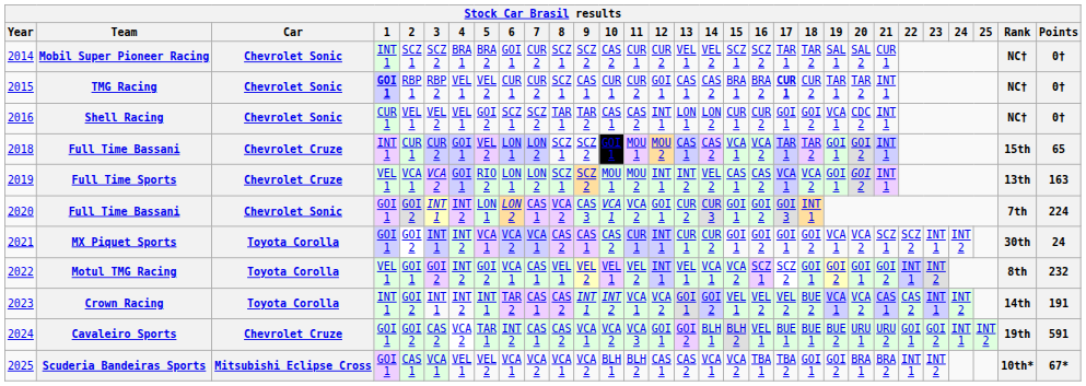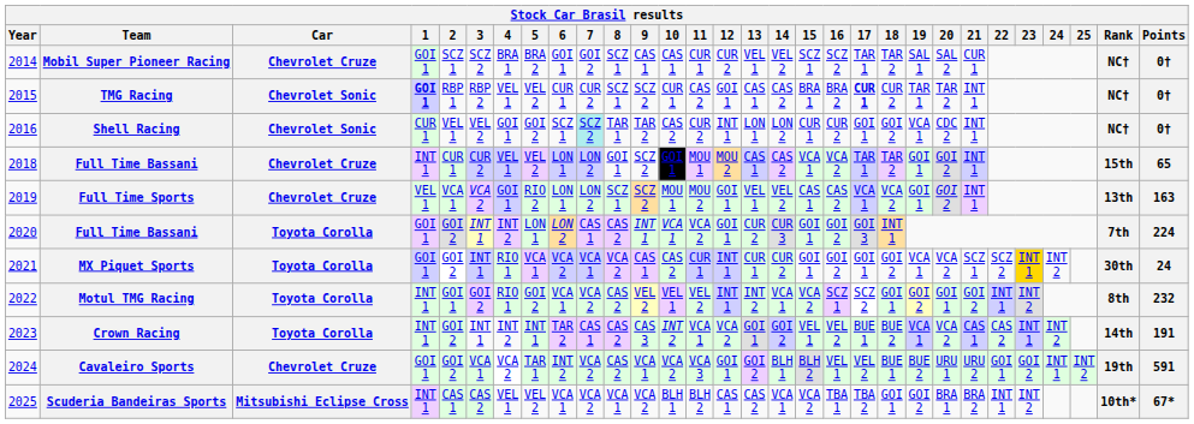Mobil Super Pioneer Racing | Car: Chevrolet Sonic -> Chevrolet Cruze
Mobil Super Pioneer Racing | 1: INT 1 -> GOI 1
Mobil Super Pioneer Racing | 7: CUR 2 -> GOI 2
Mobil Super Pioneer Racing | 9: SCZ 2 -> CAS 1
Mobil Super Pioneer Racing | 10: CAS 2 -> CAS 1
TMG Racing | 9: CAS 1 -> SCZ 2
TMG Racing | 11: CUR 2 -> CAS 2
Shell Racing | 4: VEL 1 -> GOI 1
Shell Racing | 7: no background -> paleturquoise background
Shell Racing | 10: CAS 1 -> CAS 2
Shell Racing | 11: CAS 2 -> CUR 2
2018 / Full Time Bassani | 4: GOI 1 -> VEL 1
2018 / Full Time Bassani | 8: SCZ 1 -> GOI 1
Full Time Sports | 12: INT 1 -> GOI 1
Full Time Sports | 13: INT 2 -> VEL 1
2020 / Full Time Bassani | Car: Chevrolet Sonic -> Toyota Corolla
2020 / Full Time Bassani | 8: VCA 2 -> CAS 2
2020 / Full Time Bassani | 9: CAS 3 -> INT 1
MX Piquet Sports | 4: INT 2 -> RIO 1
MX Piquet Sports | 8: CAS 2 -> VCA 2
MX Piquet Sports | 23: no background -> gold background
Motul TMG Racing | 1: VEL 1 -> INT 1
Motul TMG Racing | 4: INT 2 -> RIO 1
Motul TMG Racing | 7: CAS 1 -> VCA 2
Motul TMG Racing | 8: VEL 1 -> CAS 2
Motul TMG Racing | 13: VEL 1 -> INT 2
Crown Racing | 9: INT 1 -> CAS 3
Crown Racing | 17: VEL 2 -> BUE 1
Cavaleiro Sports | 3: CAS 2 -> VCA 1
Cavaleiro Sports | 7: CAS 1 -> VCA 2
Cavaleiro Sports | 17: BUE 1 -> VEL 2
Scuderia Bandeiras Sports | 1: GOI 1 -> INT 1
Scuderia Bandeiras Sports | 3: VCA 1 -> CAS 2
